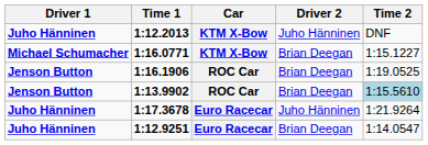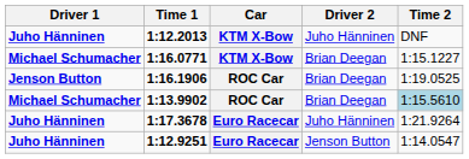1:13.9902 | Driver 1: Jenson Button -> Michael Schumacher
1:12.9251 | Driver 2: Brian Deegan -> Jenson Button
